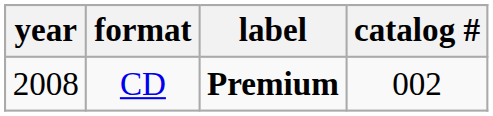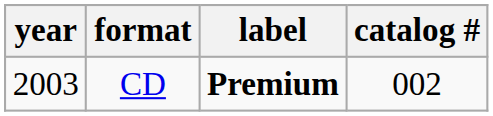CD | year: 2008 -> 2003
